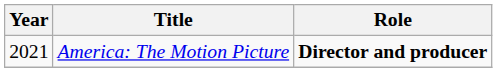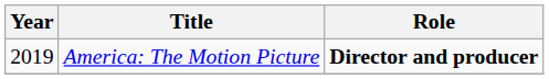America: The Motion Picture | Year: 2021 -> 2019
